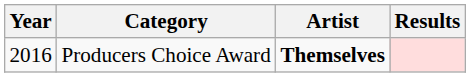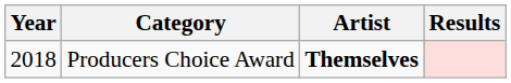Producers Choice Award | Year: 2016 -> 2018
